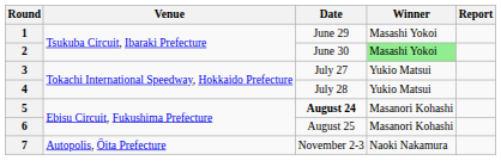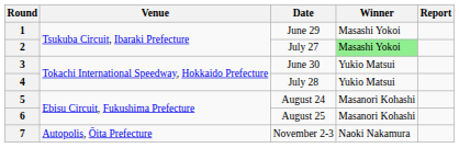2 | Date: June 30 -> July 27
3 | Date: July 27 -> June 30
5 | Date: bold -> normal
